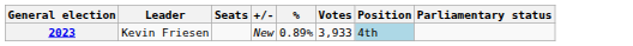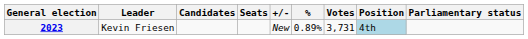+ column: Candidates
2023 | Votes: 3,933 -> 3,731
